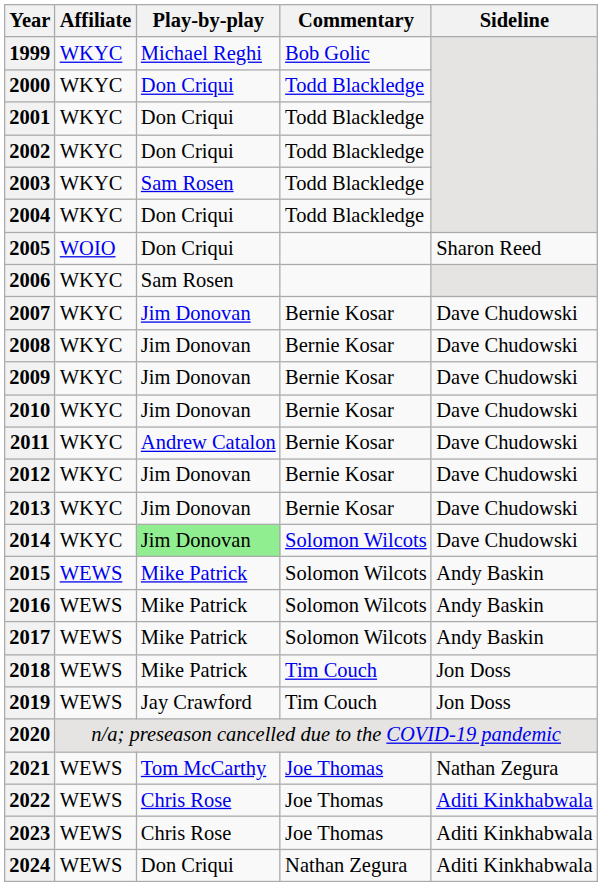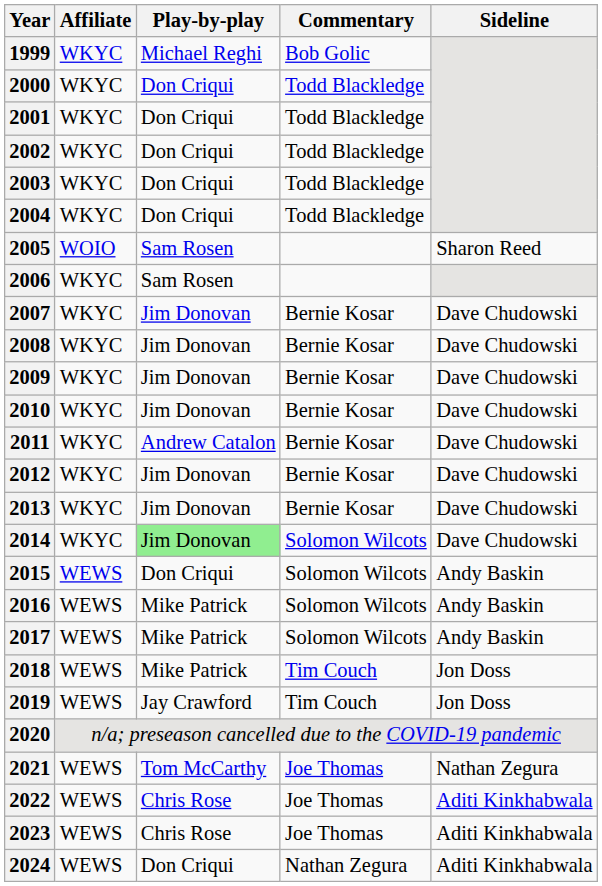2003 | Play-by-play: Sam Rosen -> Don Criqui
2005 | Play-by-play: Don Criqui -> Sam Rosen
2015 | Play-by-play: Mike Patrick -> Don Criqui
